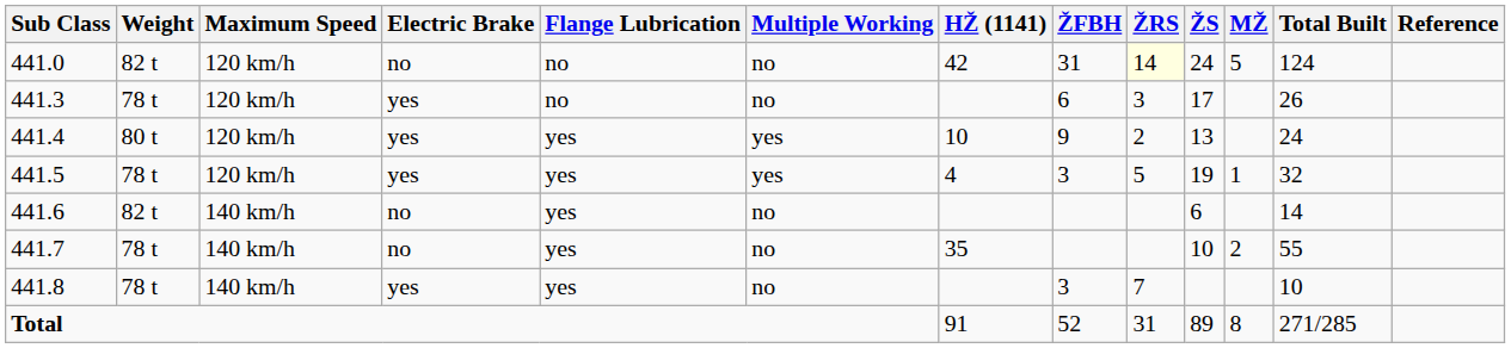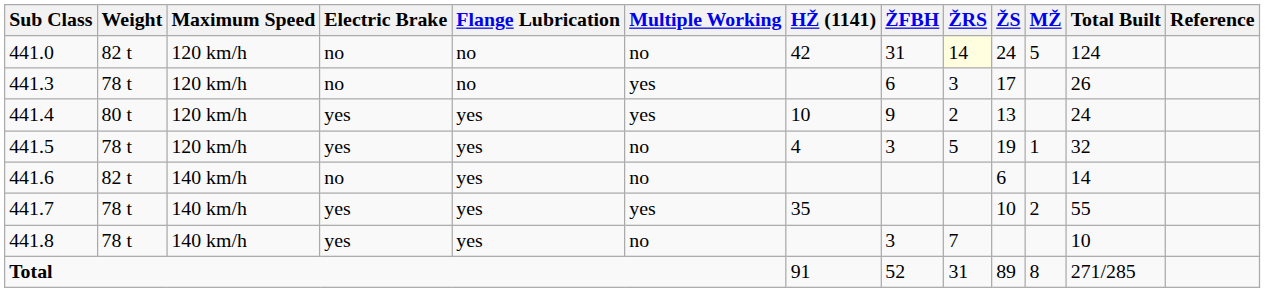441.3 | Electric Brake: yes -> no
441.3 | Multiple Working: no -> yes
441.5 | Multiple Working: yes -> no
441.7 | Electric Brake: no -> yes
441.7 | Multiple Working: no -> yes
